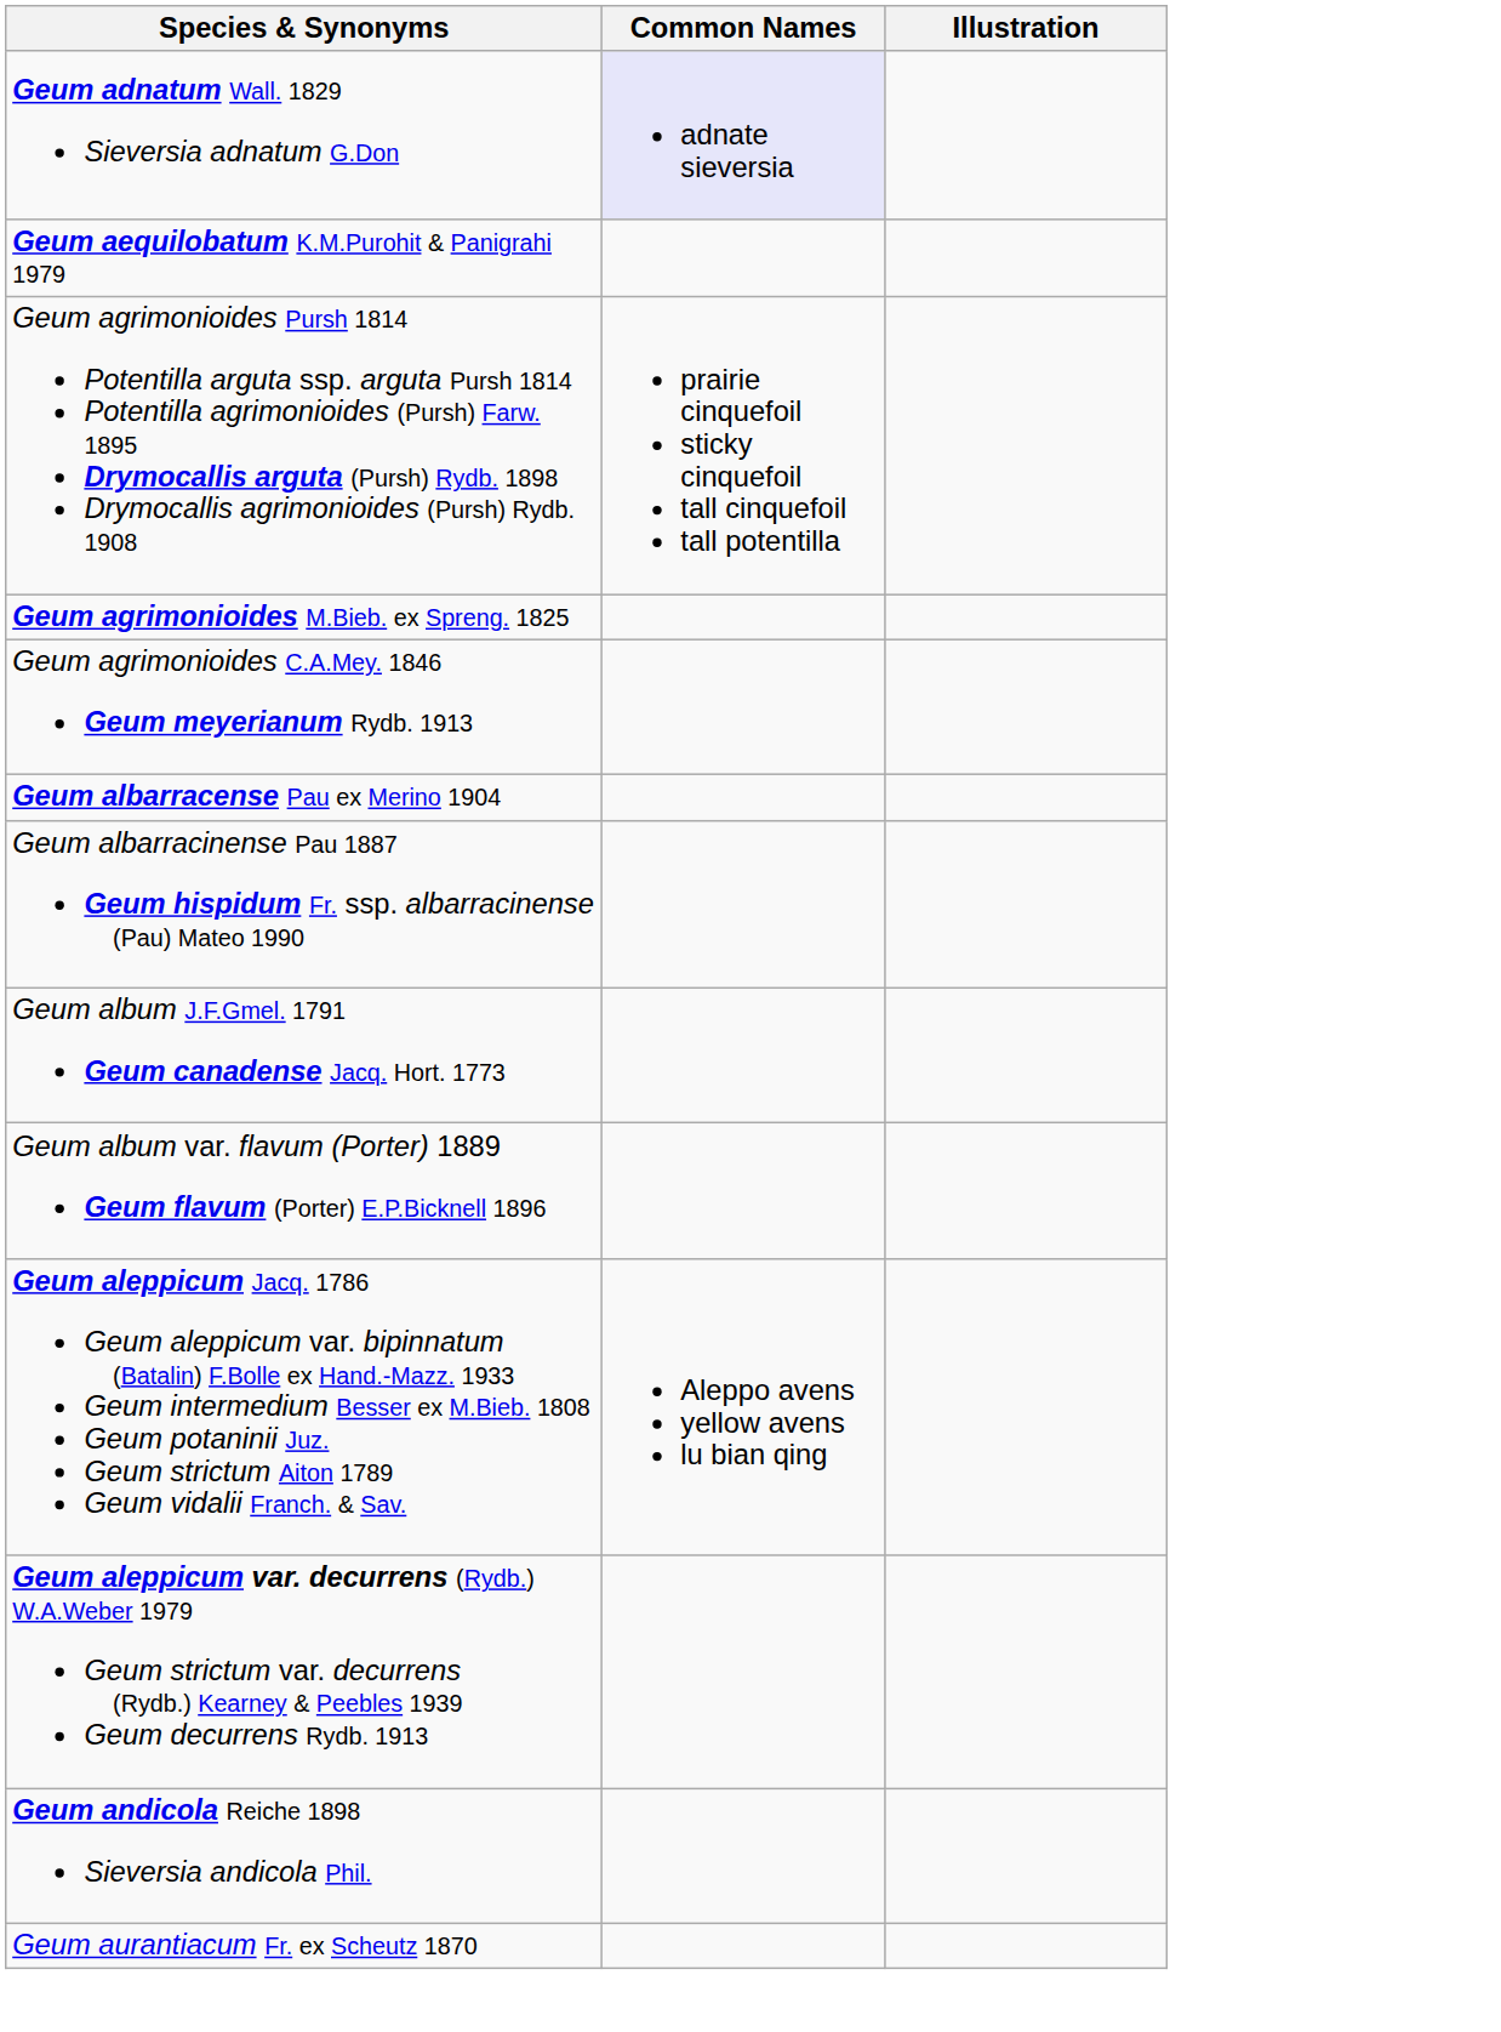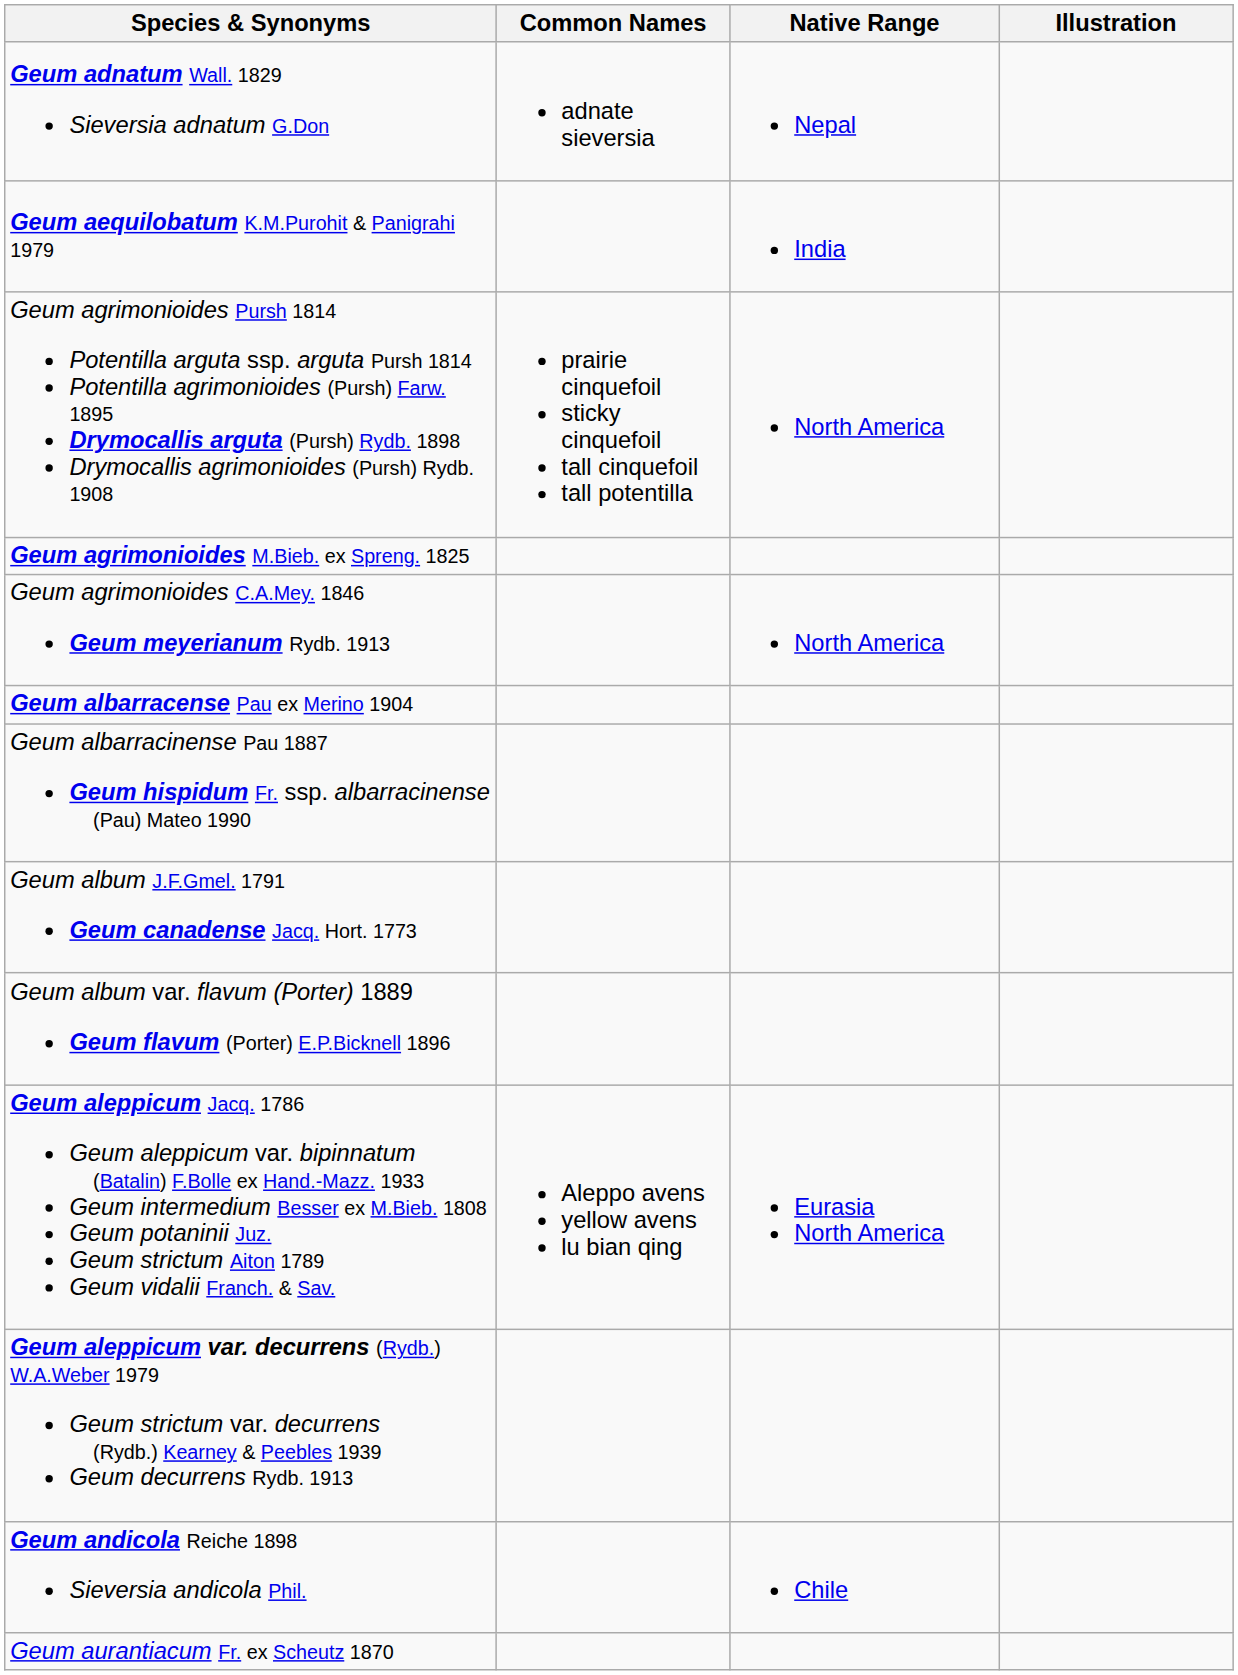+ column: Native Range | Nepal | India | North America | North America | Eurasia North America | Chile
Geum adnatum Wall. 1829 Sieversia adnatum G.Don | Common Names: lavender background -> no background
